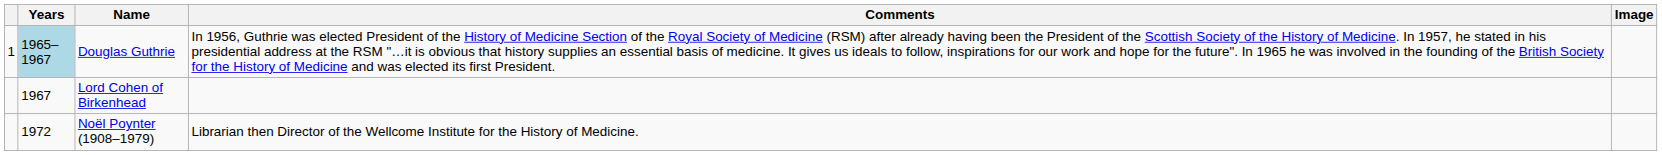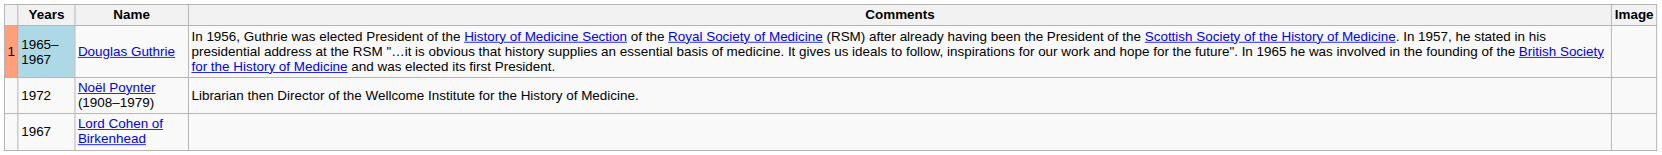Douglas Guthrie | column 1: no background -> lightsalmon background
rows swapped: Lord Cohen of Birkenhead <-> Noël Poynter (1908–1979)
